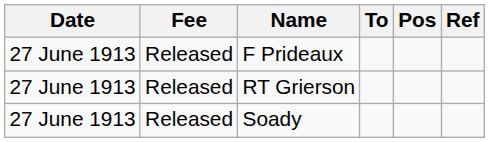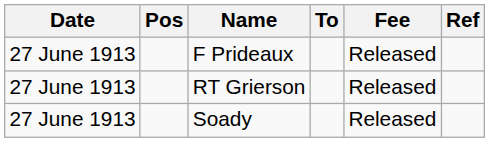columns swapped: Pos <-> Fee
